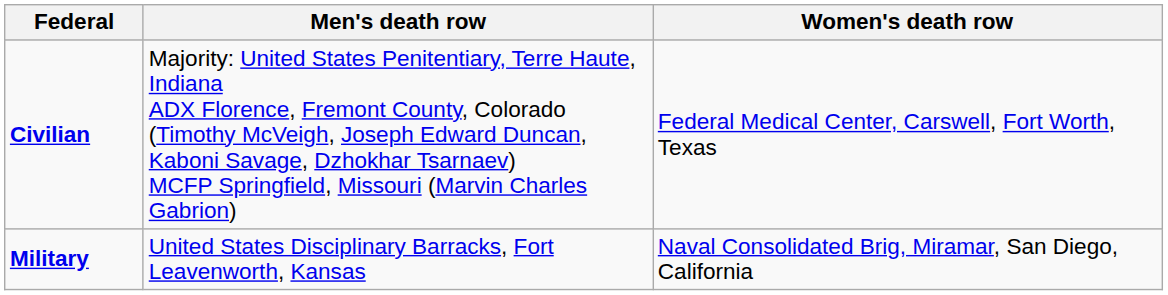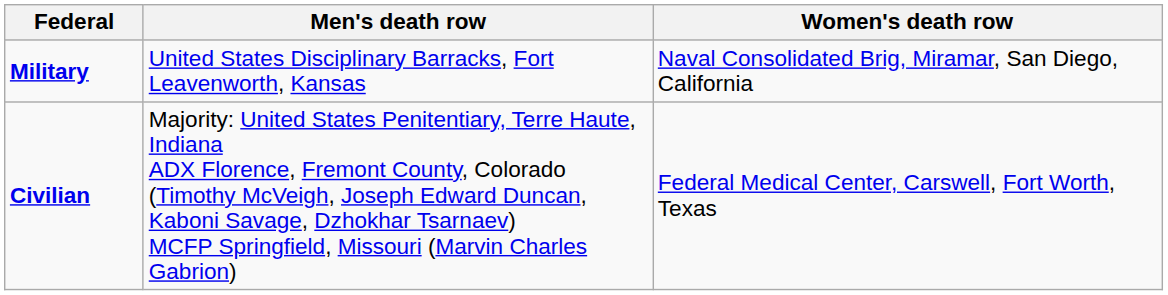rows swapped: Civilian <-> Military
